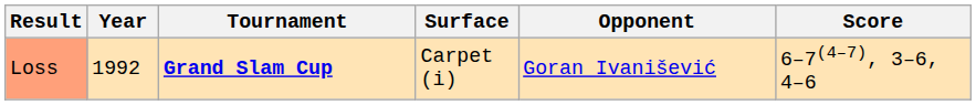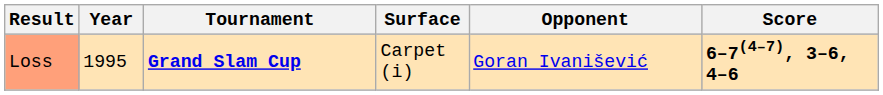Loss | Year: 1992 -> 1995
Loss | Score: normal -> bold
